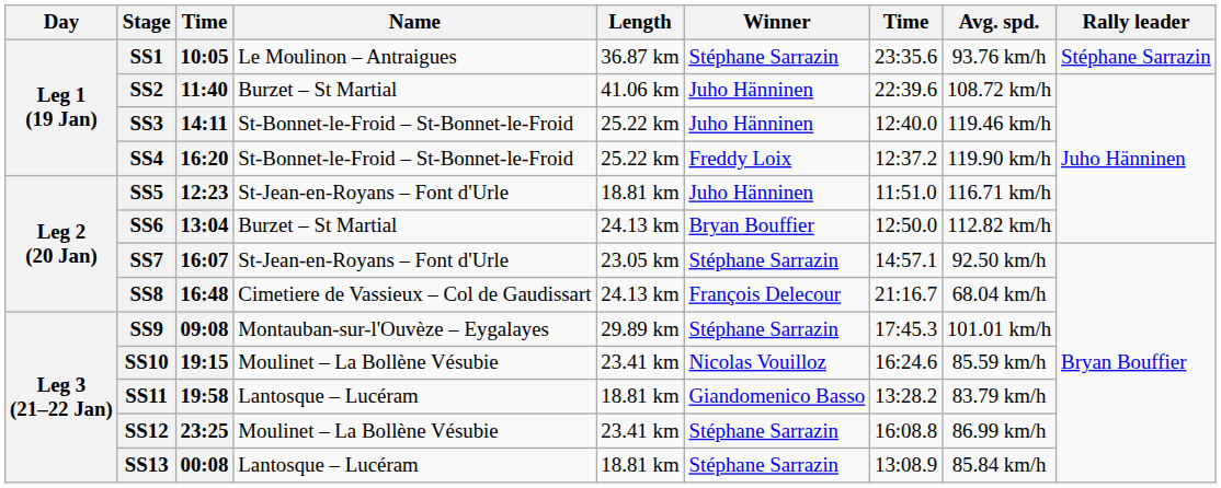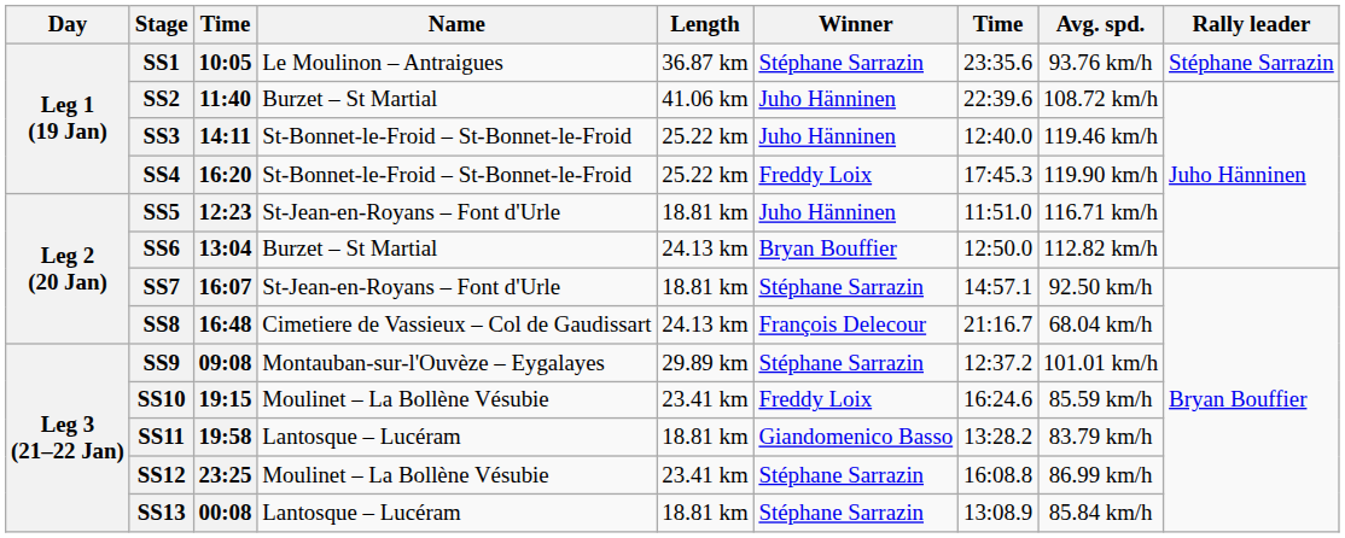SS4 | column 7: 12:37.2 -> 17:45.3
SS7 | Length: 23.05 km -> 18.81 km
SS9 | column 7: 17:45.3 -> 12:37.2
SS10 | Winner: Nicolas Vouilloz -> Freddy Loix
